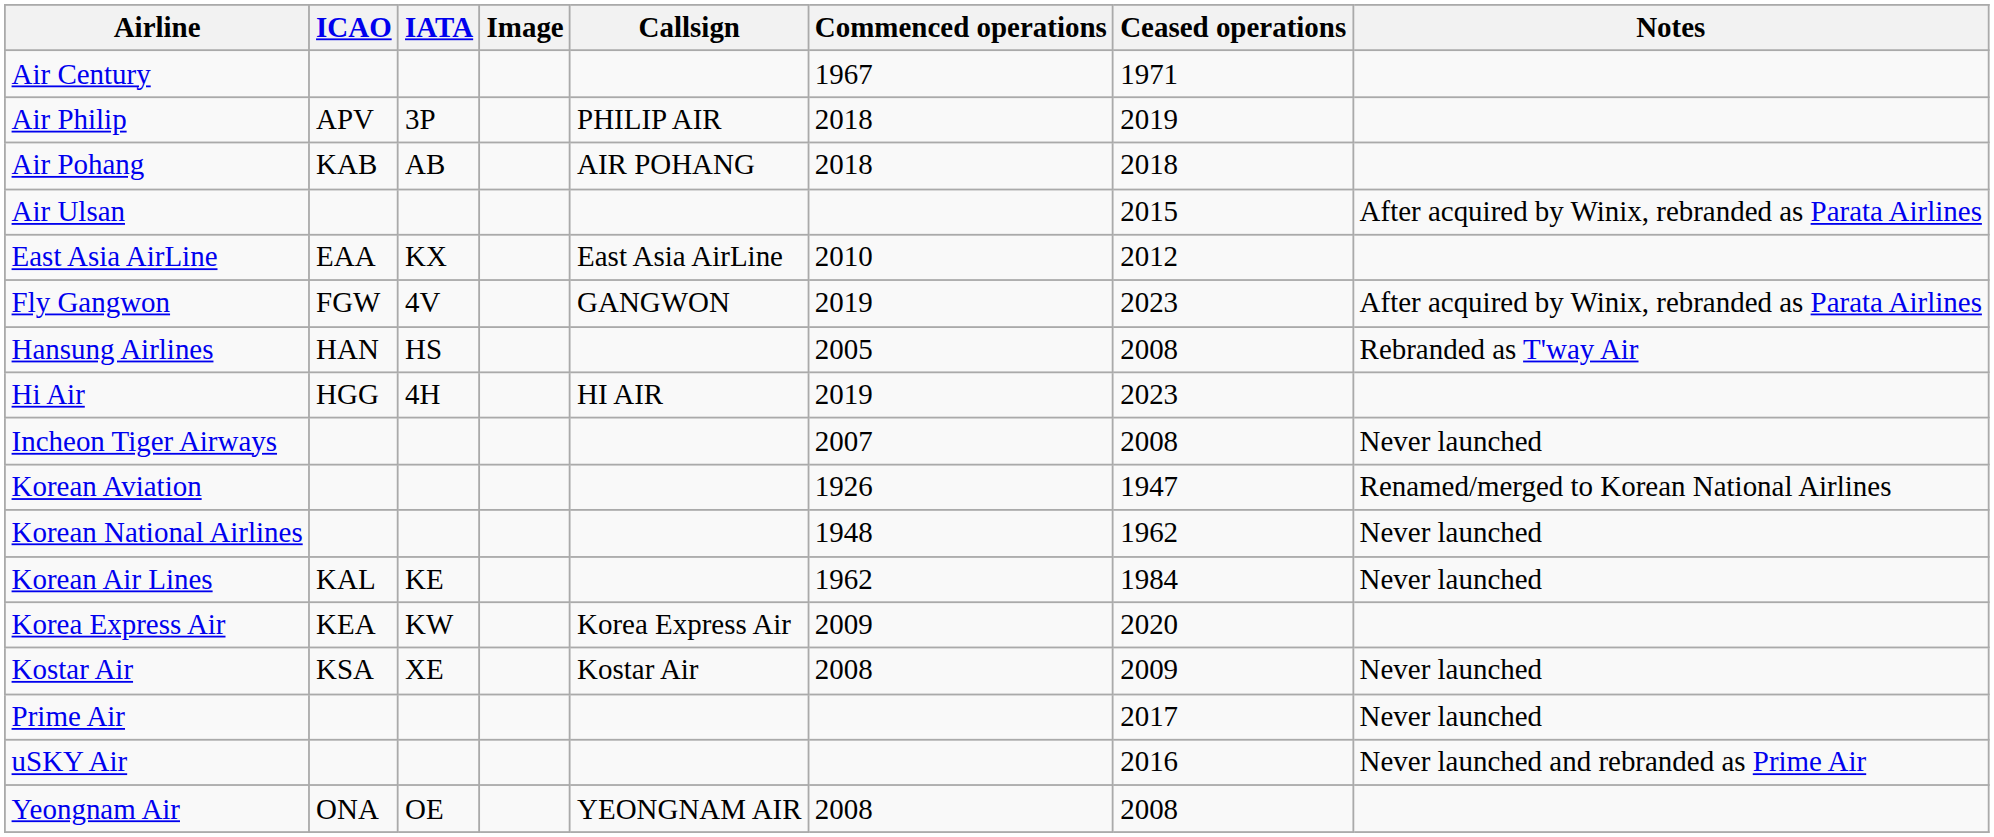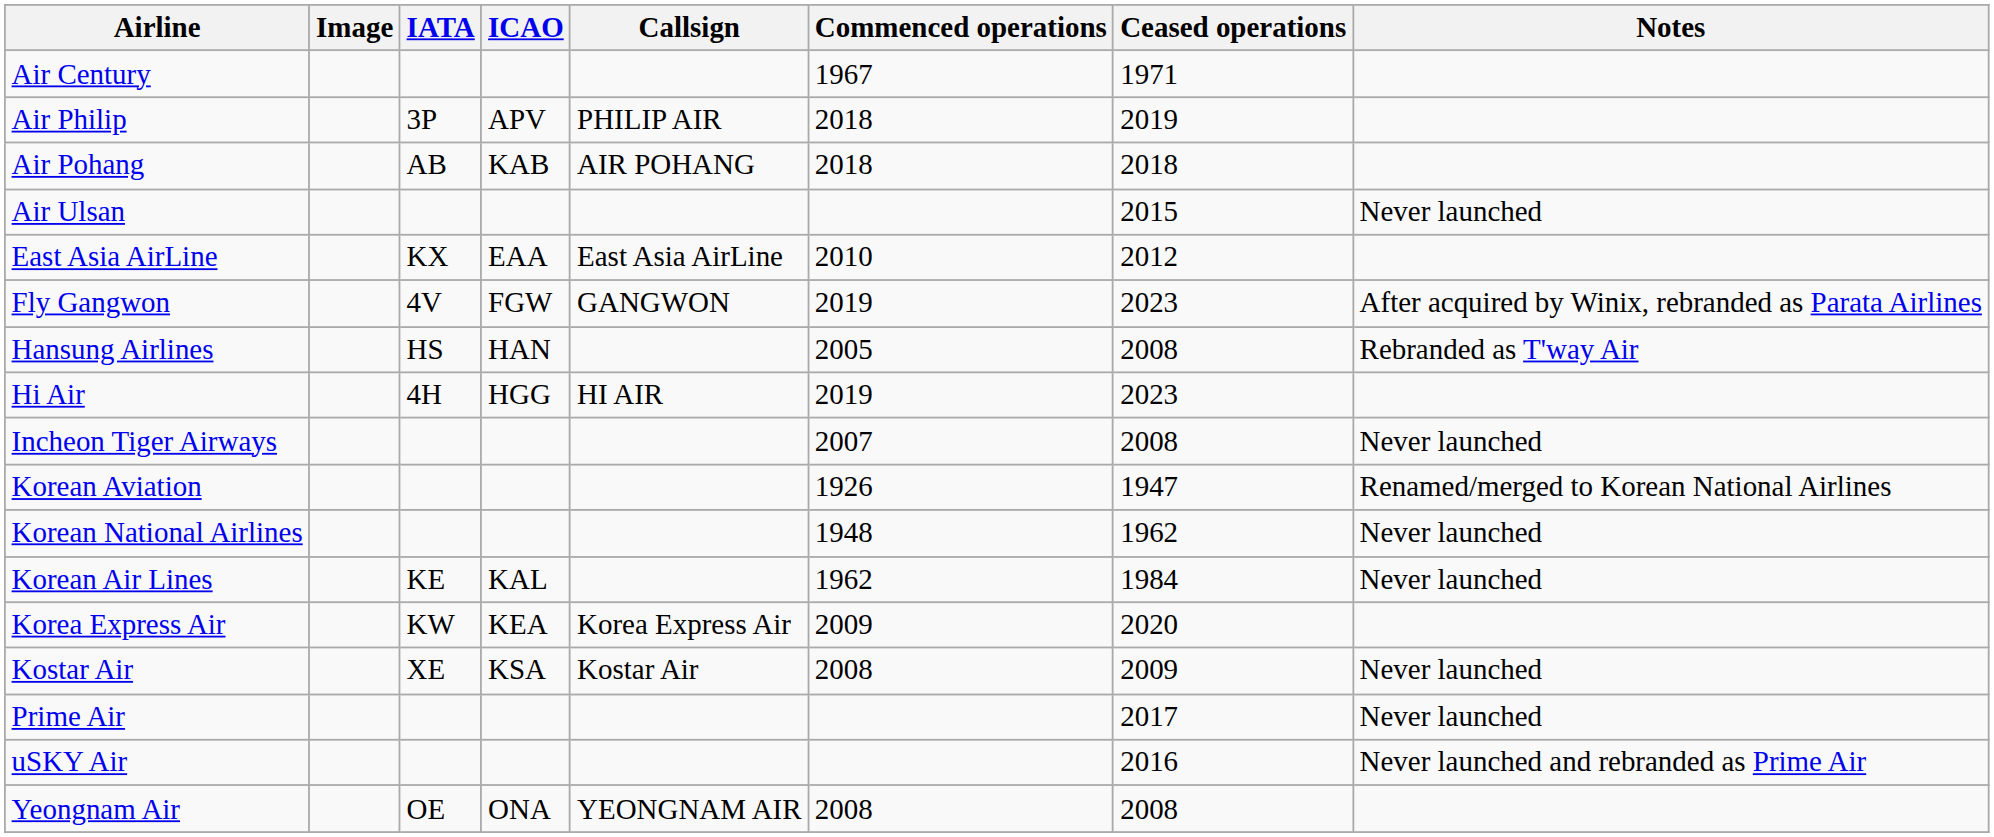columns swapped: Image <-> ICAO
Air Ulsan | Notes: After acquired by Winix, rebranded as Parata Airlines -> Never launched
